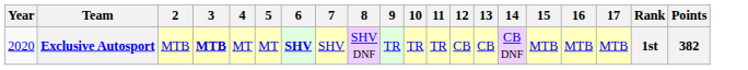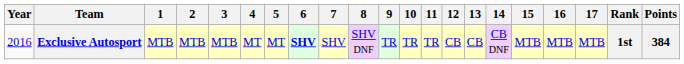+ column: 1 | MTB
Exclusive Autosport | Year: 2020 -> 2016
Exclusive Autosport | 3: bold -> normal
Exclusive Autosport | Points: 382 -> 384
